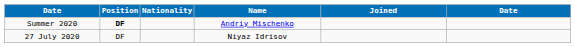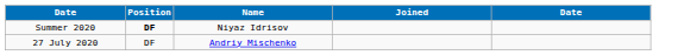- column: Nationality
Summer 2020 | Name: Andriy Mischenko -> Niyaz Idrisov
27 July 2020 | Name: Niyaz Idrisov -> Andriy Mischenko
